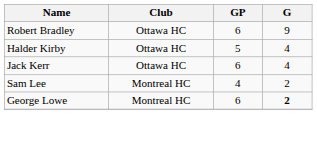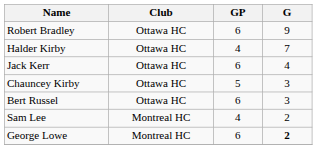Halder Kirby | GP: 5 -> 4
Halder Kirby | G: 4 -> 7
+ row: Chauncey Kirby | Ottawa HC | 5 | 3
+ row: Bert Russel | Ottawa HC | 6 | 3
